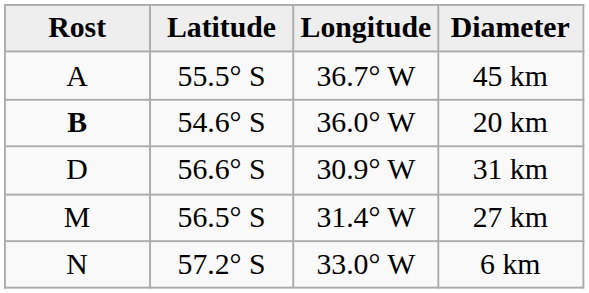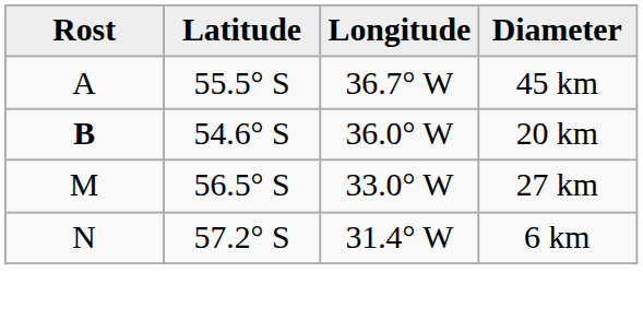- row: D | 56.6° S | 30.9° W | 31 km
27 km | Longitude: 31.4° W -> 33.0° W
6 km | Longitude: 33.0° W -> 31.4° W
